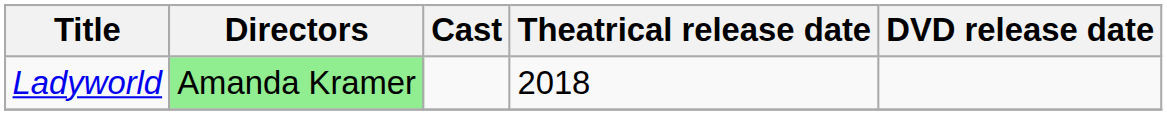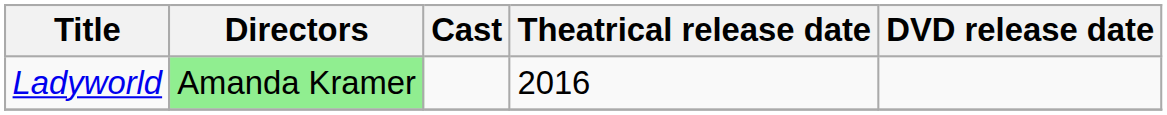Ladyworld | Theatrical release date: 2018 -> 2016
